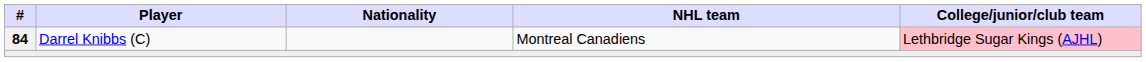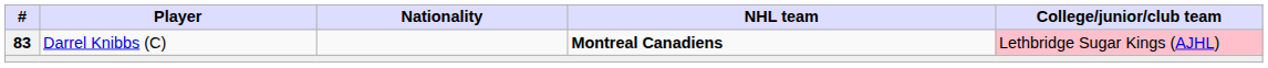Darrel Knibbs (C) | #: 84 -> 83
Darrel Knibbs (C) | NHL team: normal -> bold
